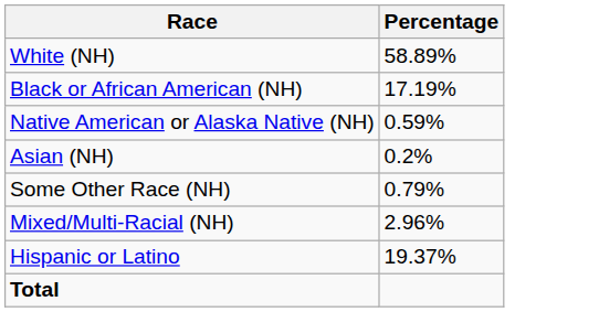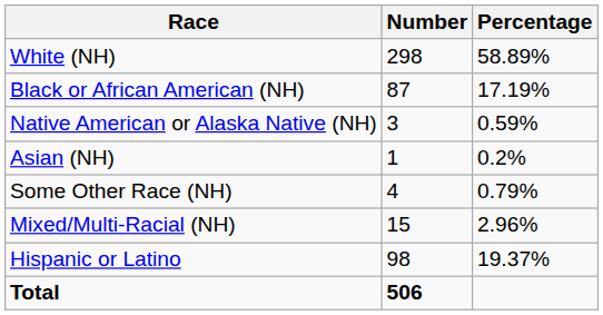+ column: Number | 298 | 87 | 3 | 1 | 4 | 15 | 98 | 506
